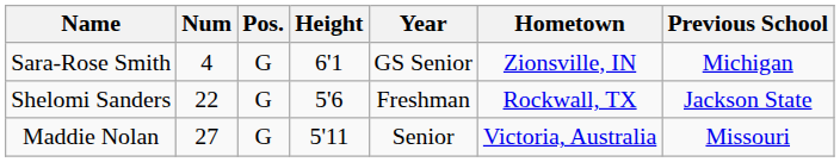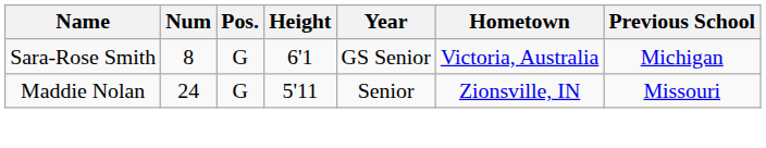Sara-Rose Smith | Num: 4 -> 8
Sara-Rose Smith | Hometown: Zionsville, IN -> Victoria, Australia
- row: Shelomi Sanders | 22 | G | 5'6 | Freshman | Rockwall, TX | Jackson State
Maddie Nolan | Num: 27 -> 24
Maddie Nolan | Hometown: Victoria, Australia -> Zionsville, IN
